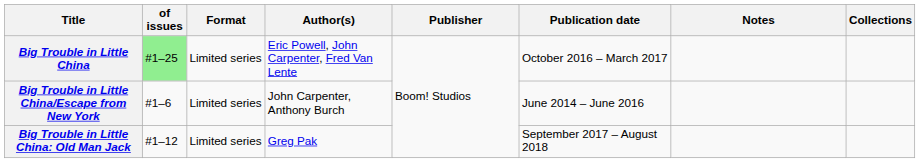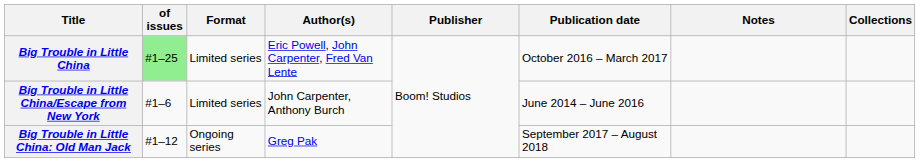Big Trouble in Little China: Old Man Jack | Format: Limited series -> Ongoing series
